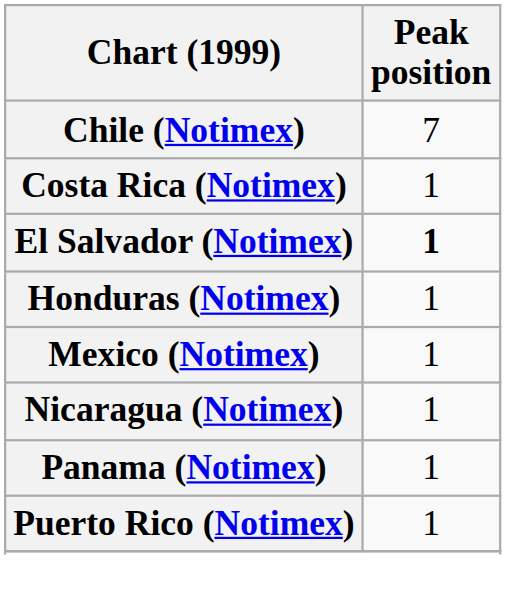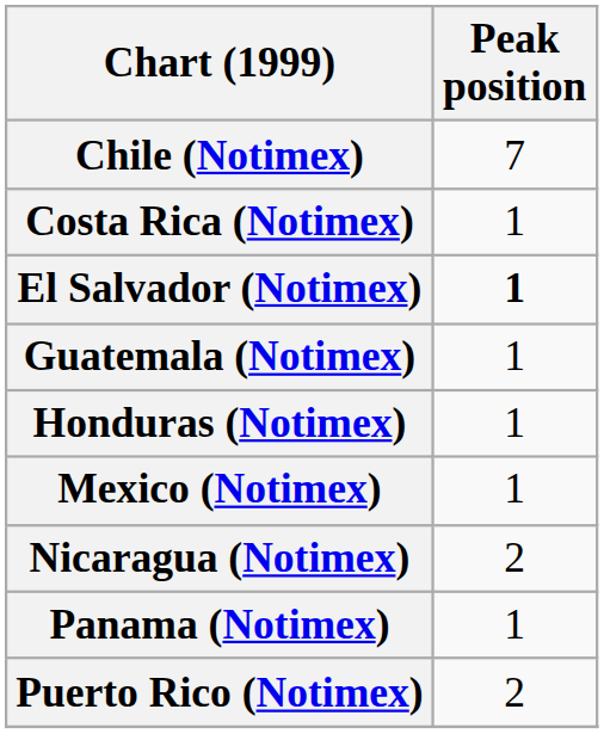+ row: Guatemala (Notimex) | 1
Nicaragua (Notimex) | Peak position: 1 -> 2
Puerto Rico (Notimex) | Peak position: 1 -> 2
